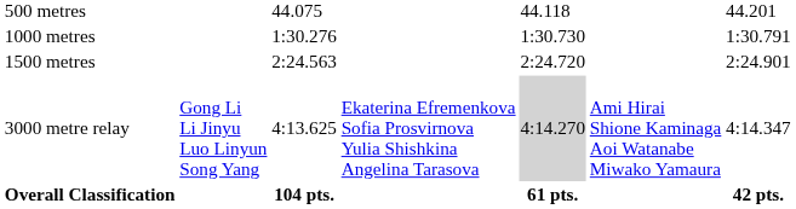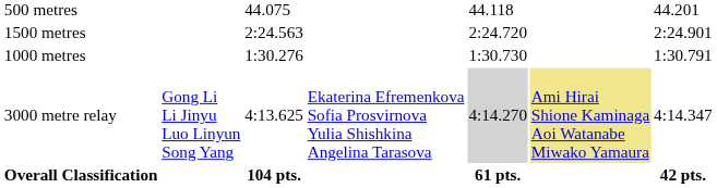rows swapped: 1000 metres <-> 1500 metres
3000 metre relay | column 6: no background -> khaki background
